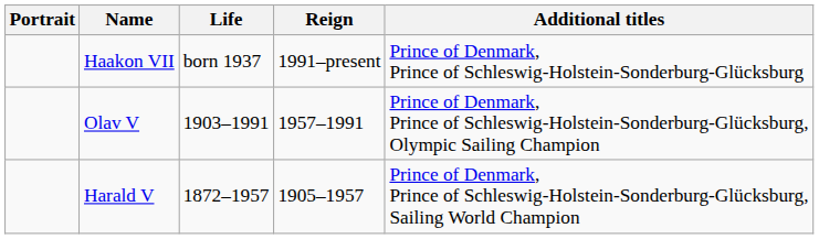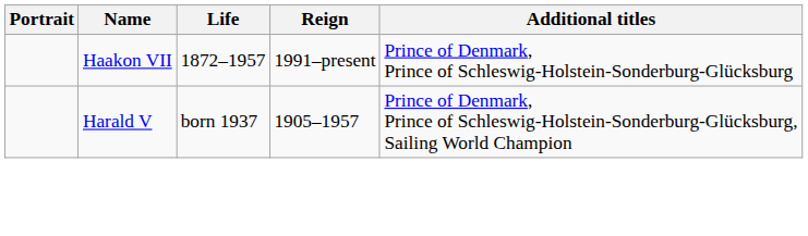Haakon VII | Life: born 1937 -> 1872–1957
- row: Olav V | 1903–1991 | 1957–1991 | Prince of Denmark, Prince of Schleswig-Holstein-Sonderburg-Glücksburg, Olympic Sailing Champion
Harald V | Life: 1872–1957 -> born 1937
